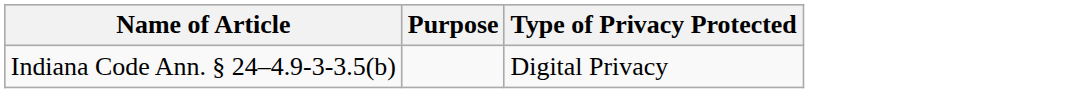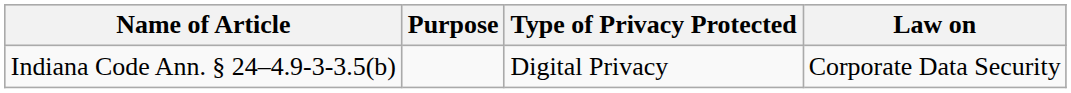+ column: Law on | Corporate Data Security
